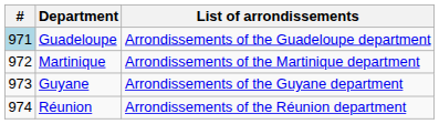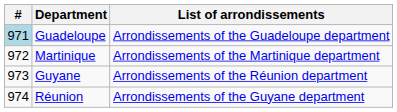Guyane | List of arrondissements: Arrondissements of the Guyane department -> Arrondissements of the Réunion department
Réunion | List of arrondissements: Arrondissements of the Réunion department -> Arrondissements of the Guyane department
